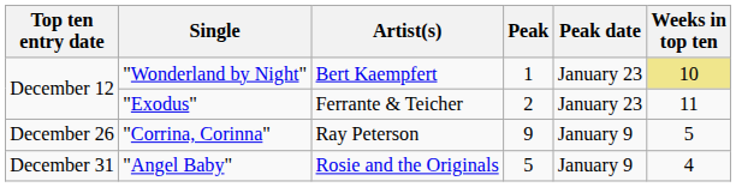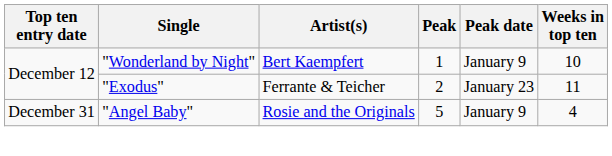"Wonderland by Night" | Peak date: January 23 -> January 9
"Wonderland by Night" | Weeks in top ten: khaki background -> no background
- row: December 26 | "Corrina, Corinna" | Ray Peterson | 9 | January 9 | 5
